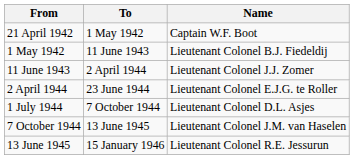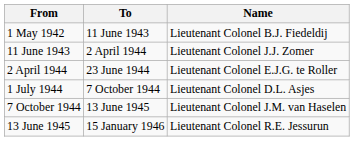- row: 21 April 1942 | 1 May 1942 | Captain W.F. Boot
